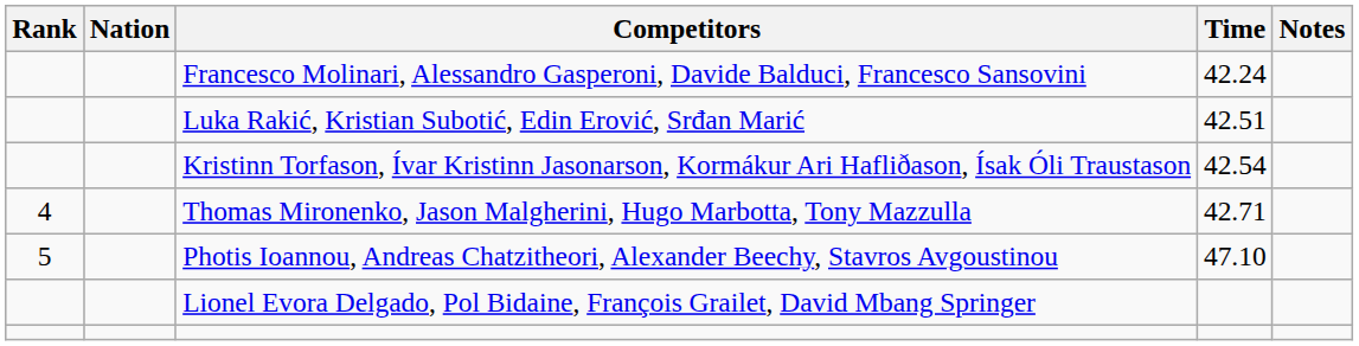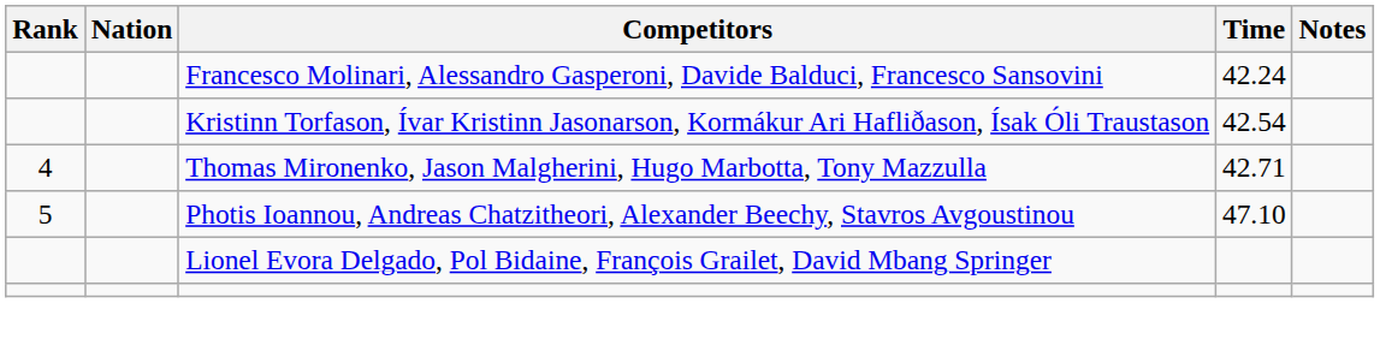- row: Luka Rakić, Kristian Subotić, Edin Erović, Srđan Marić | 42.51
